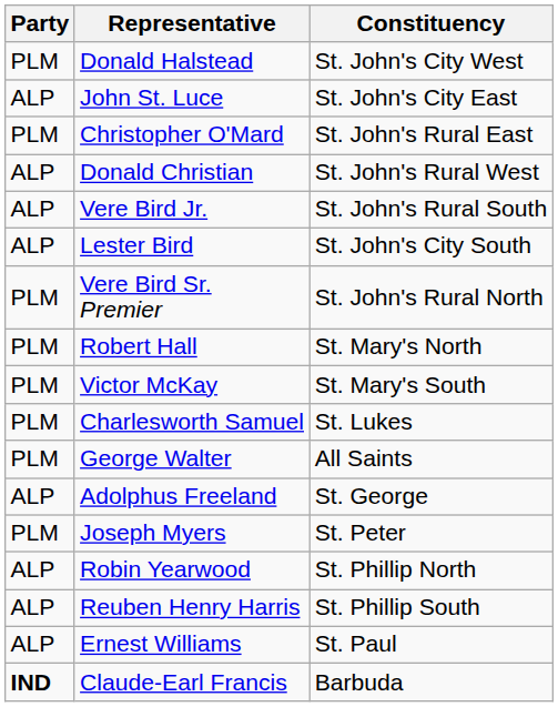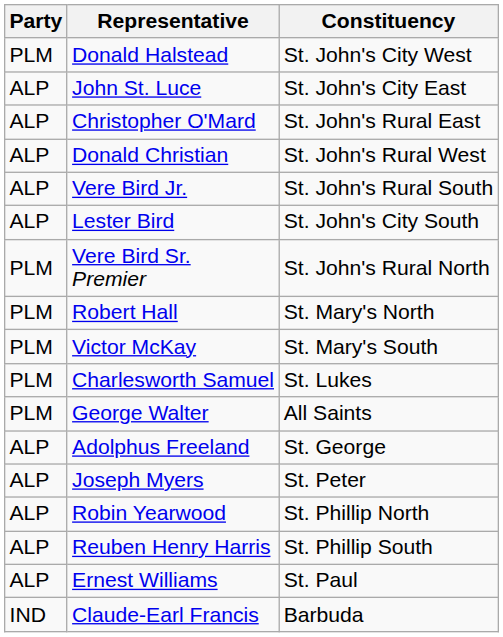Christopher O'Mard | Party: PLM -> ALP
Joseph Myers | Party: PLM -> ALP
Claude-Earl Francis | Party: bold -> normal
